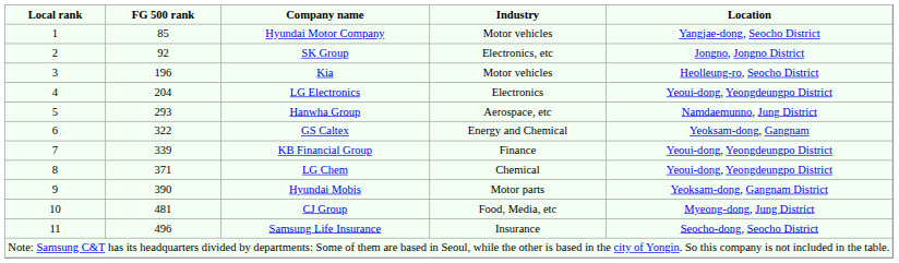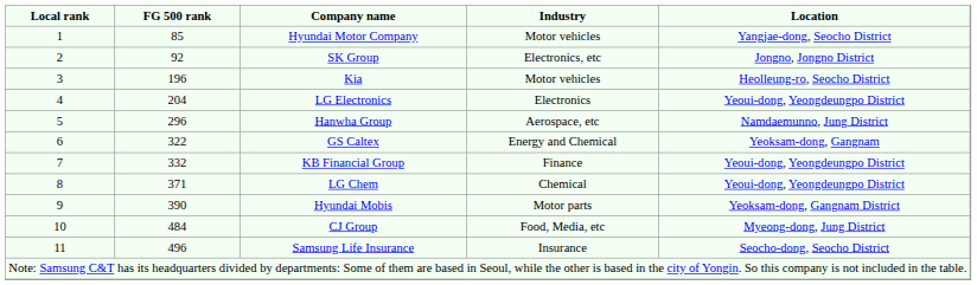Hanwha Group | FG 500 rank: 293 -> 296
KB Financial Group | FG 500 rank: 339 -> 332
CJ Group | FG 500 rank: 481 -> 484
